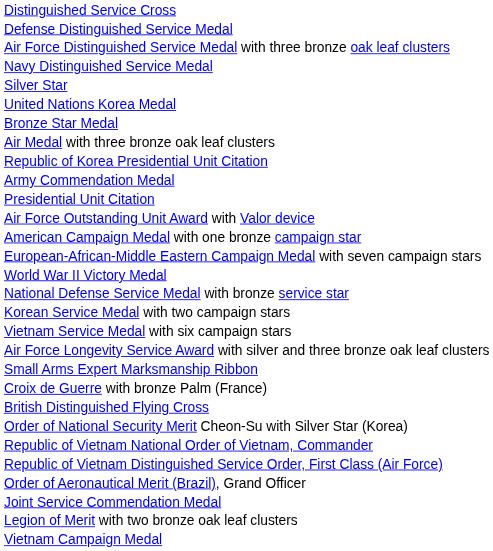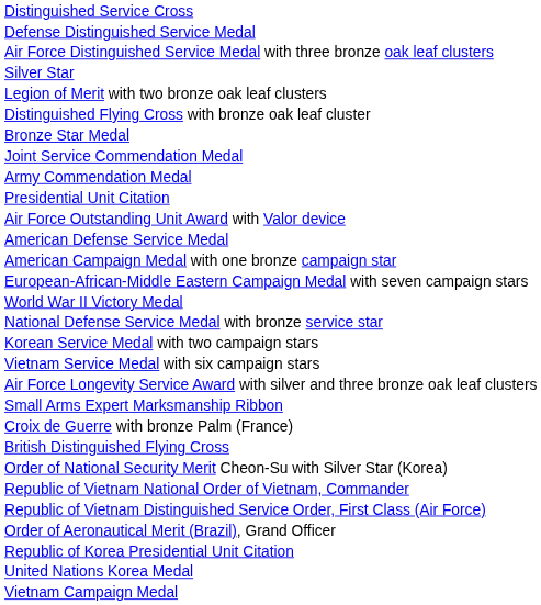- row: Navy Distinguished Service Medal
rows swapped: Legion of Merit with two bronze oak leaf clusters <-> United Nations Korea Medal
+ row: Distinguished Flying Cross with bronze oak leaf cluster
- row: Air Medal with three bronze oak leaf clusters
rows swapped: Joint Service Commendation Medal <-> Republic of Korea Presidential Unit Citation
+ row: American Defense Service Medal
